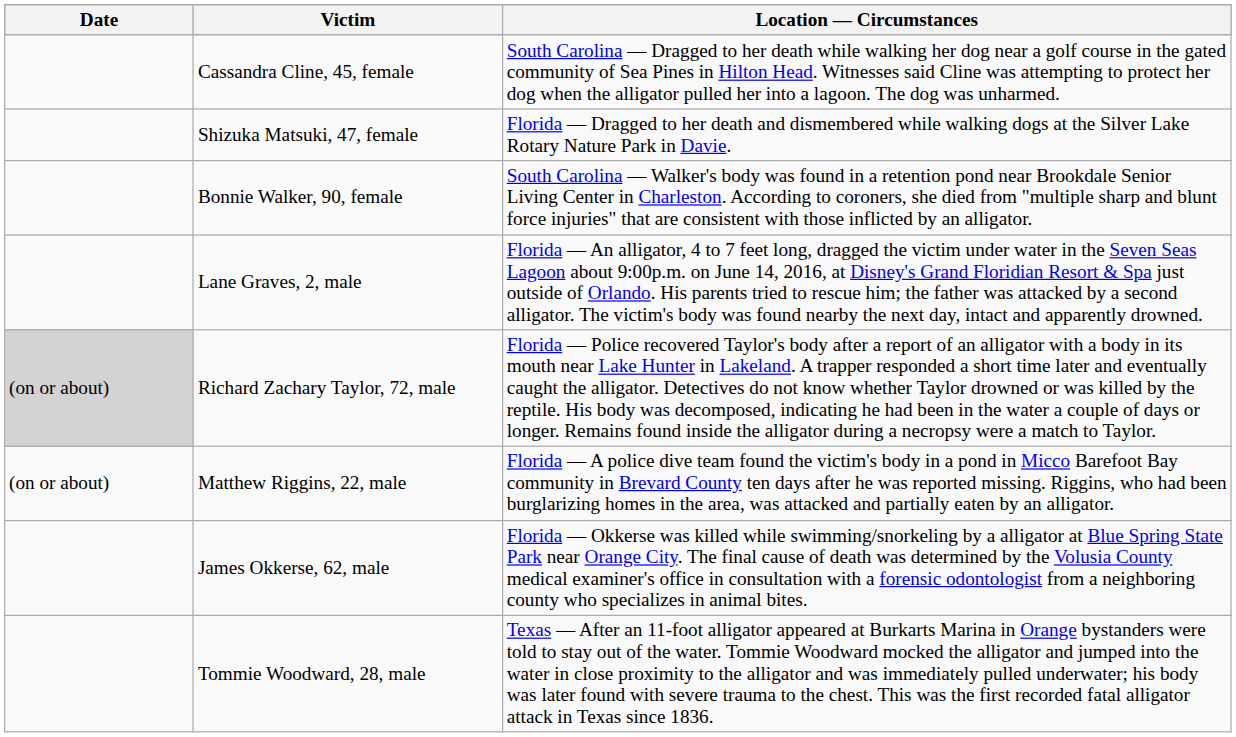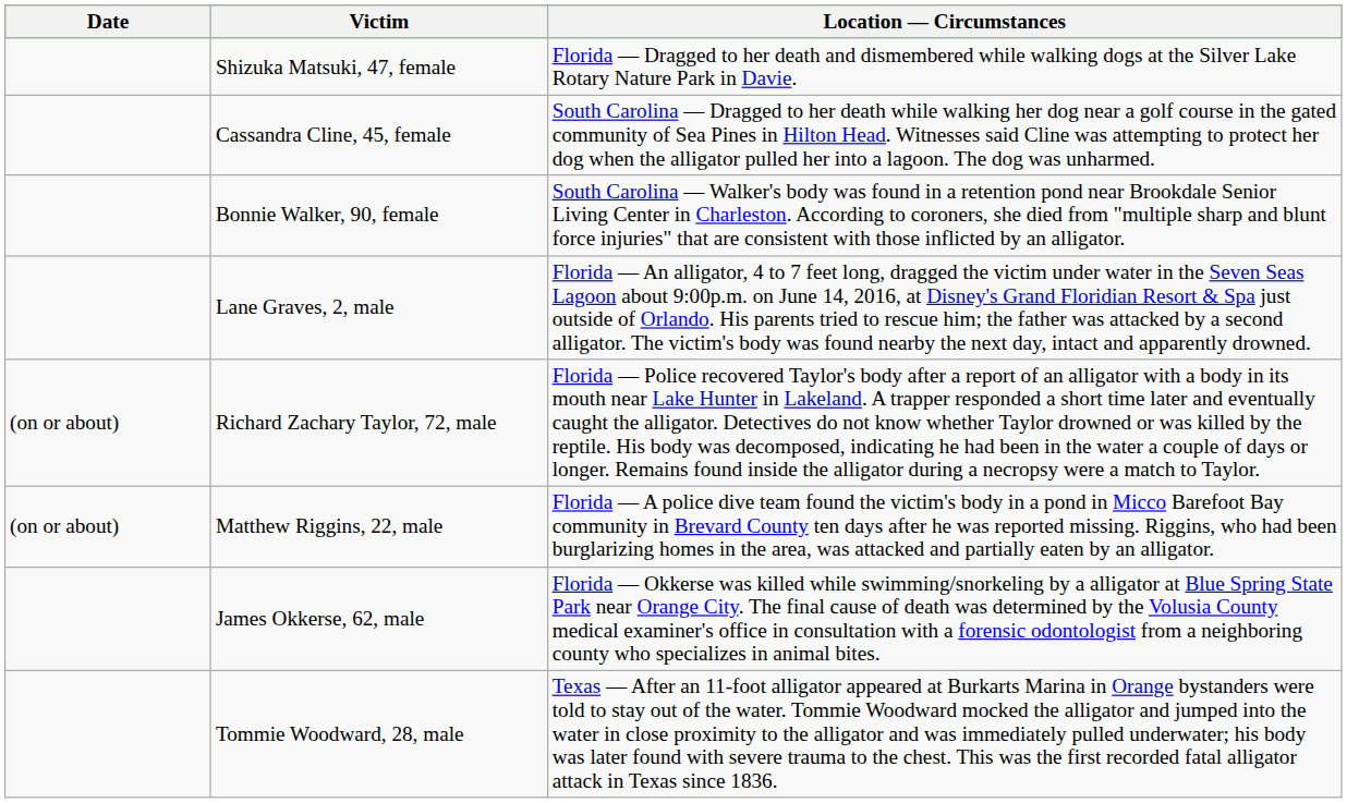rows swapped: Cassandra Cline, 45, female <-> Shizuka Matsuki, 47, female
Richard Zachary Taylor, 72, male | Date: lightgrey background -> no background
